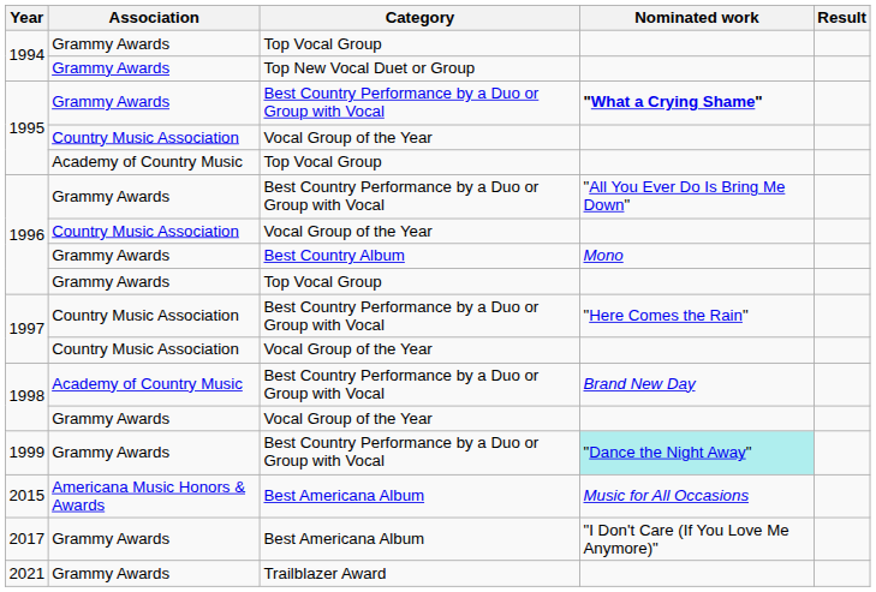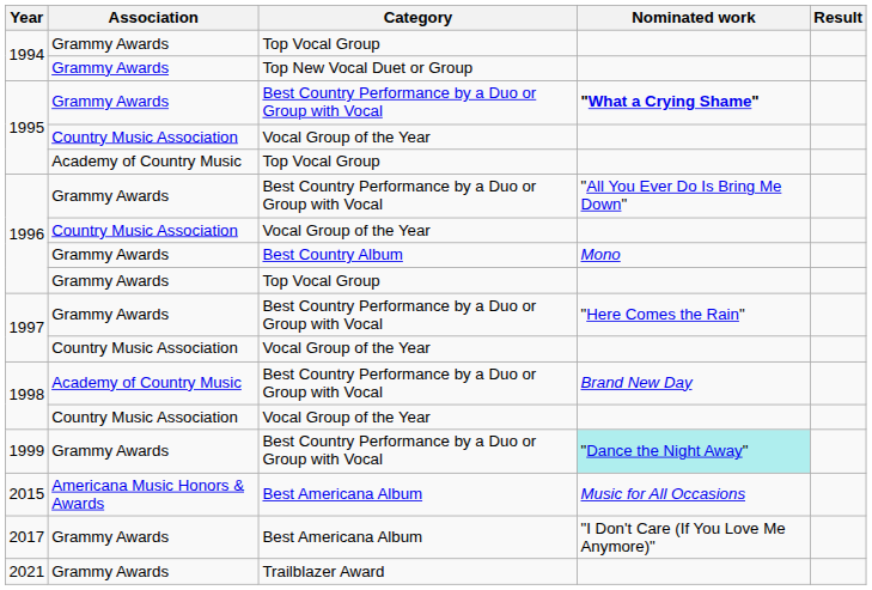1997 / Best Country Performance by a Duo or Group with Vocal | Association: Country Music Association -> Grammy Awards
1998 / Vocal Group of the Year | Association: Grammy Awards -> Country Music Association
